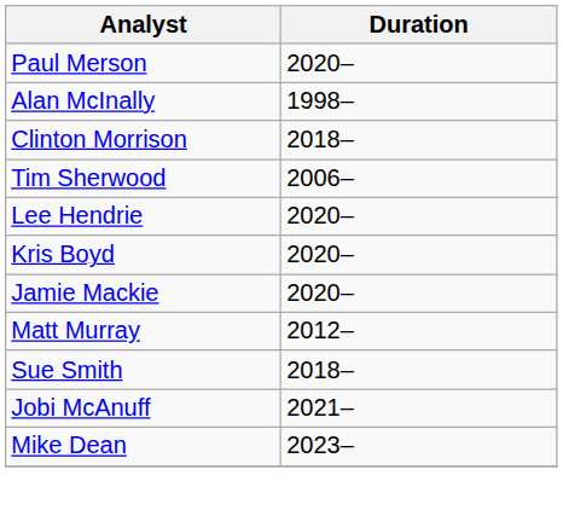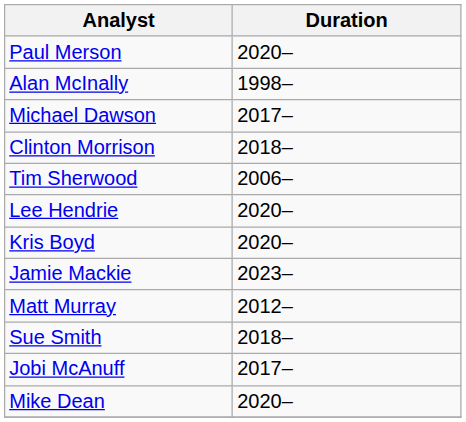+ row: Michael Dawson | 2017–
Jamie Mackie | Duration: 2020– -> 2023–
Jobi McAnuff | Duration: 2021– -> 2017–
Mike Dean | Duration: 2023– -> 2020–
